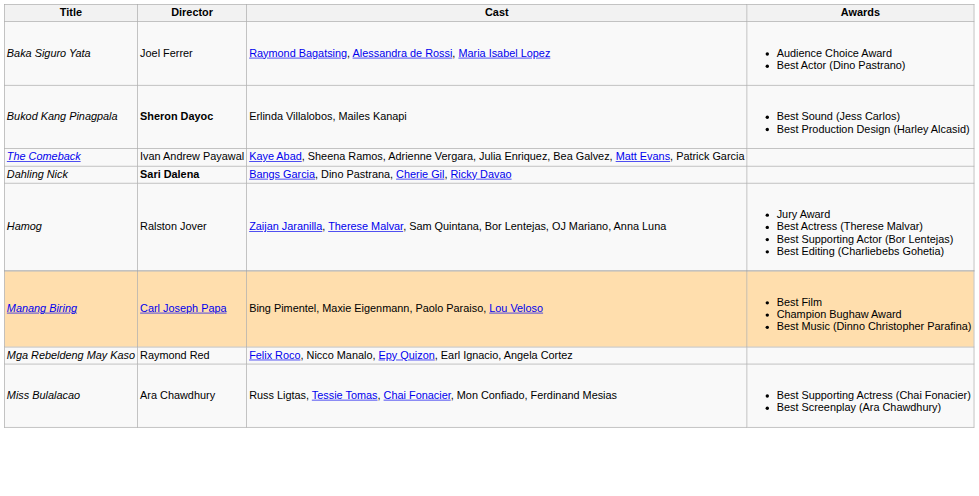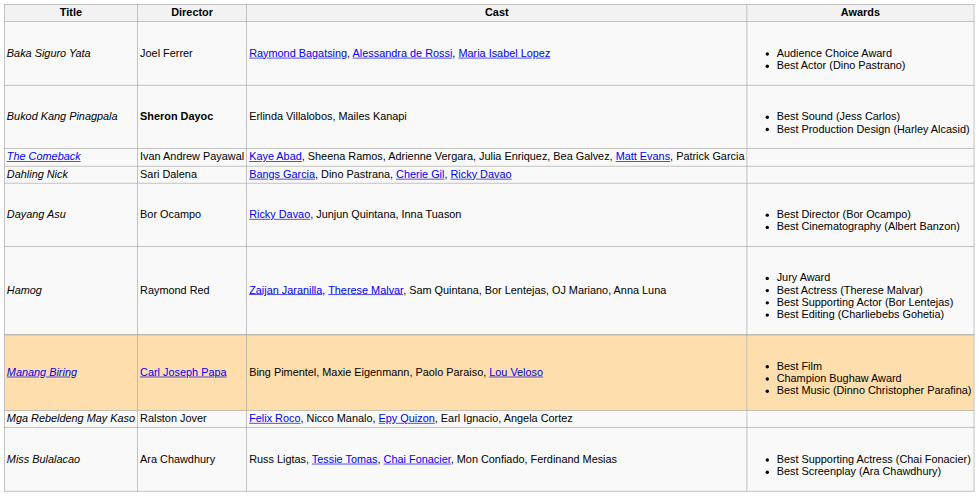Dahling Nick | Director: bold -> normal
+ row: Dayang Asu | Bor Ocampo | Ricky Davao, Junjun Quintana, Inna Tuason | Best Director (Bor Ocampo) Best Cinematography (Albert Banzon)
Hamog | Director: Ralston Jover -> Raymond Red
Mga Rebeldeng May Kaso | Director: Raymond Red -> Ralston Jover
